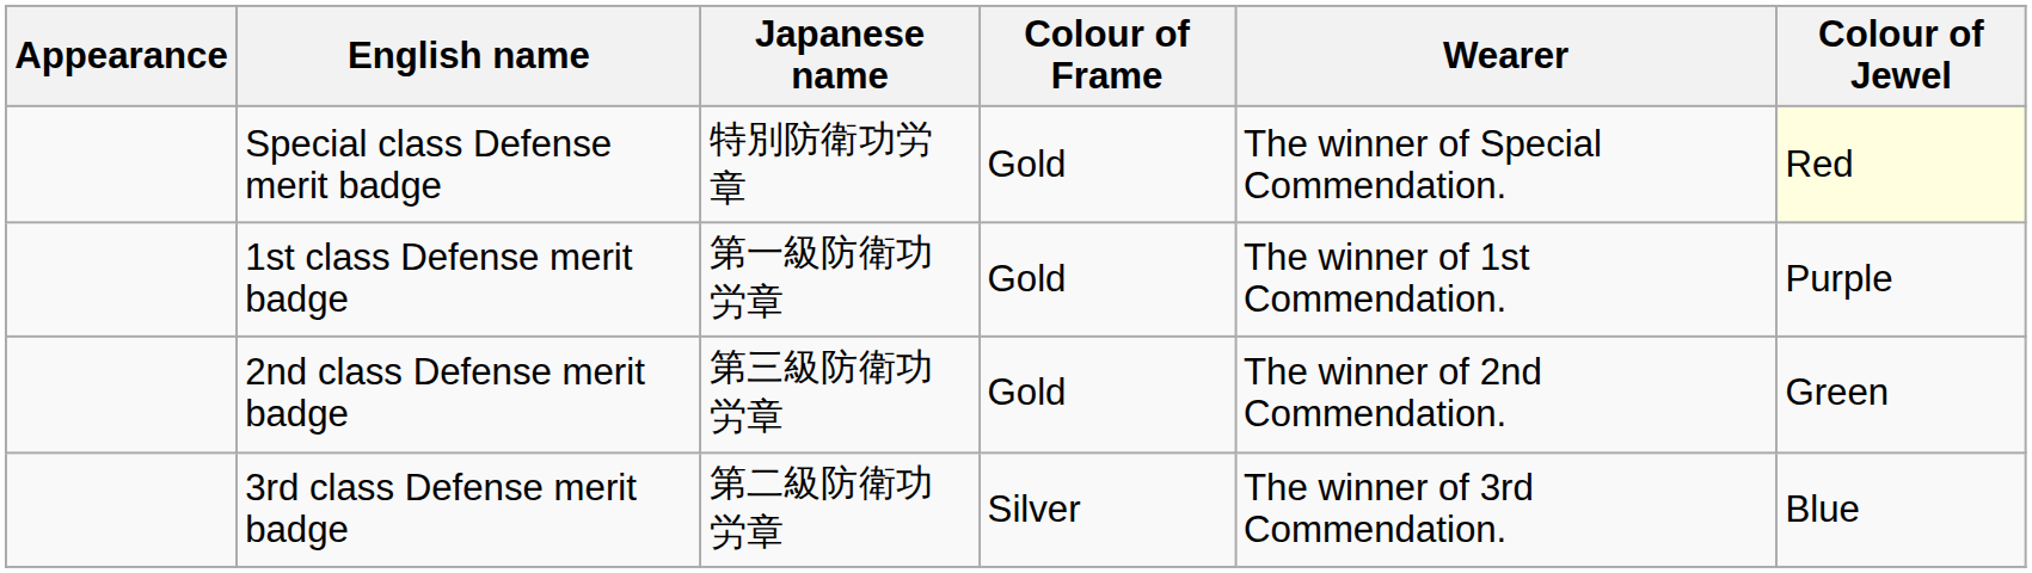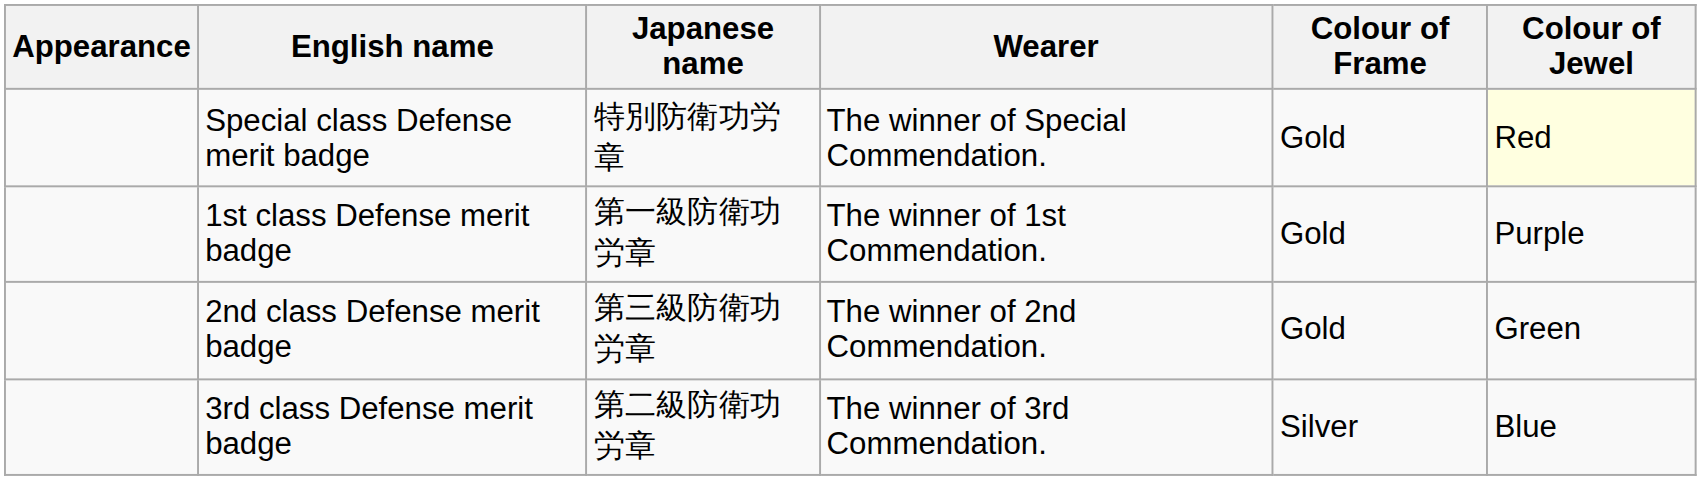columns swapped: Wearer <-> Colour of Frame
